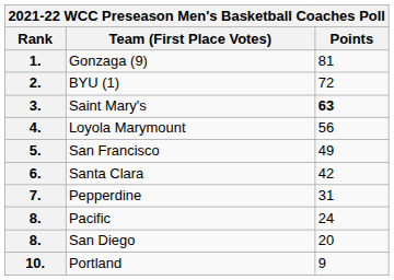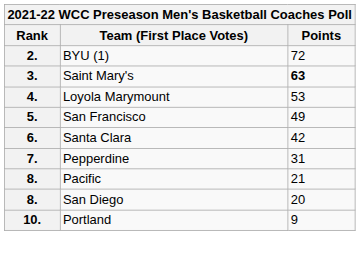- row: 1. | Gonzaga (9) | 81
4. | Points: 56 -> 53
8. / Pacific | Points: 24 -> 21
